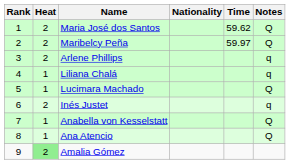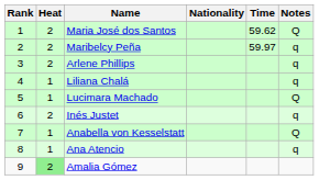Maribelcy Peña | Notes: Q -> q
Ana Atencio | Notes: Q -> q
